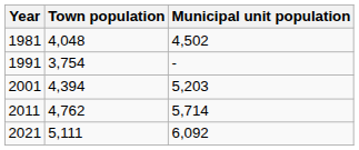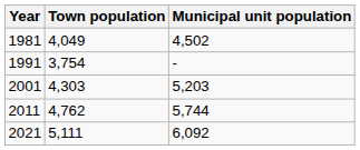1981 | Town population: 4,048 -> 4,049
2001 | Town population: 4,394 -> 4,303
2011 | Municipal unit population: 5,714 -> 5,744
